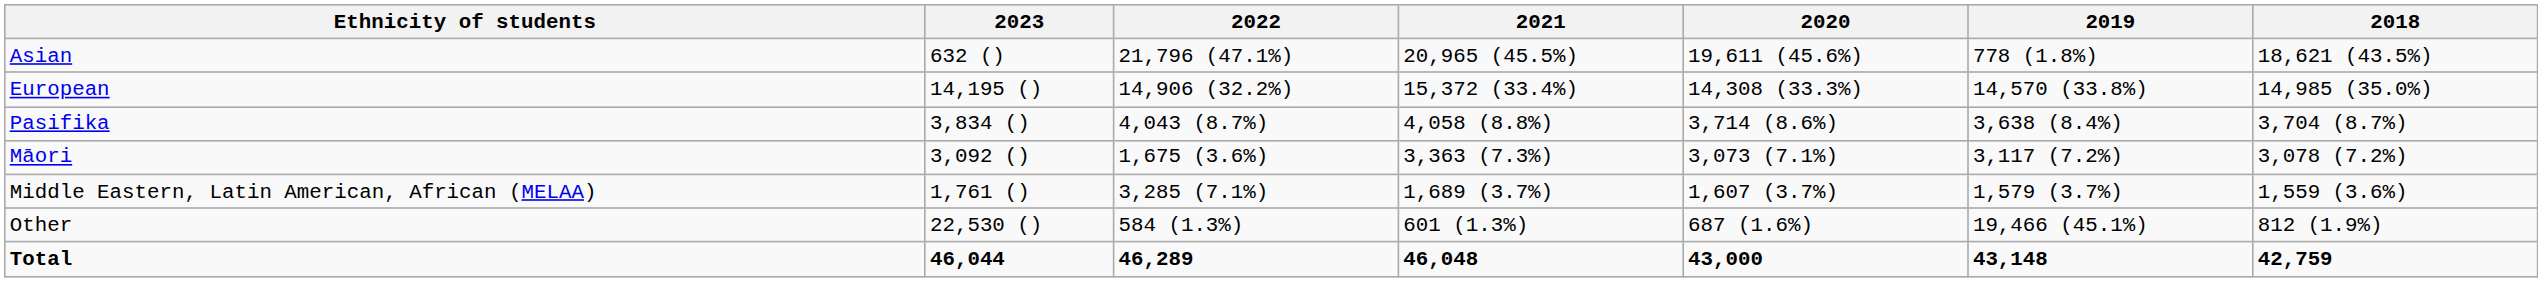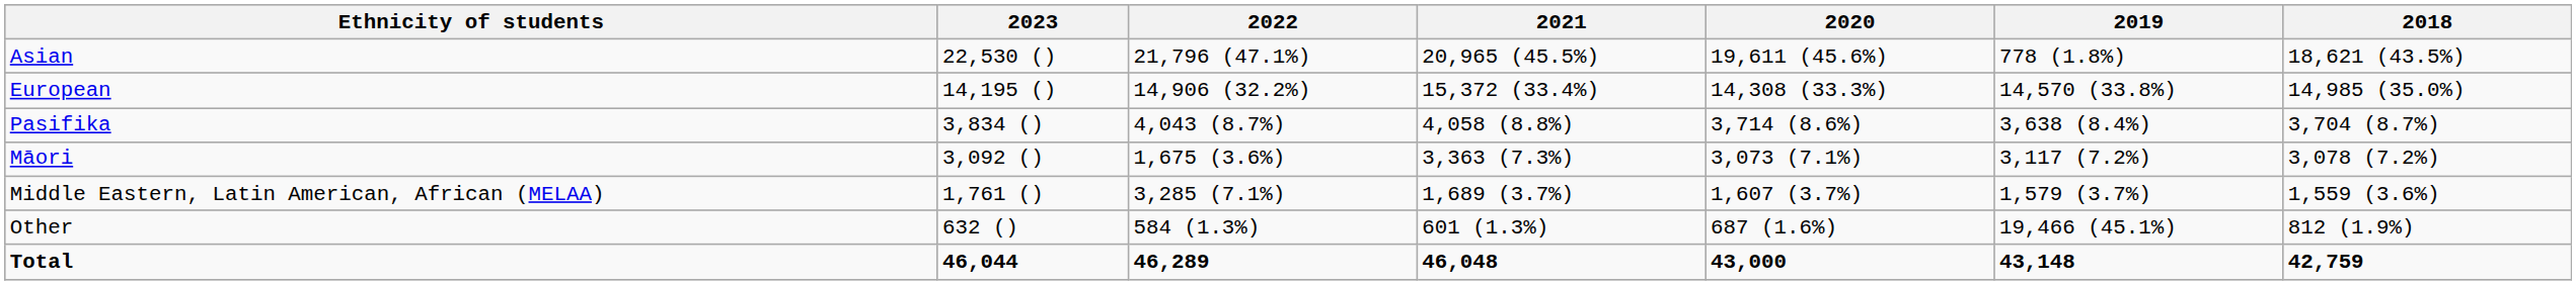Asian | 2023: 632 () -> 22,530 ()
Other | 2023: 22,530 () -> 632 ()
